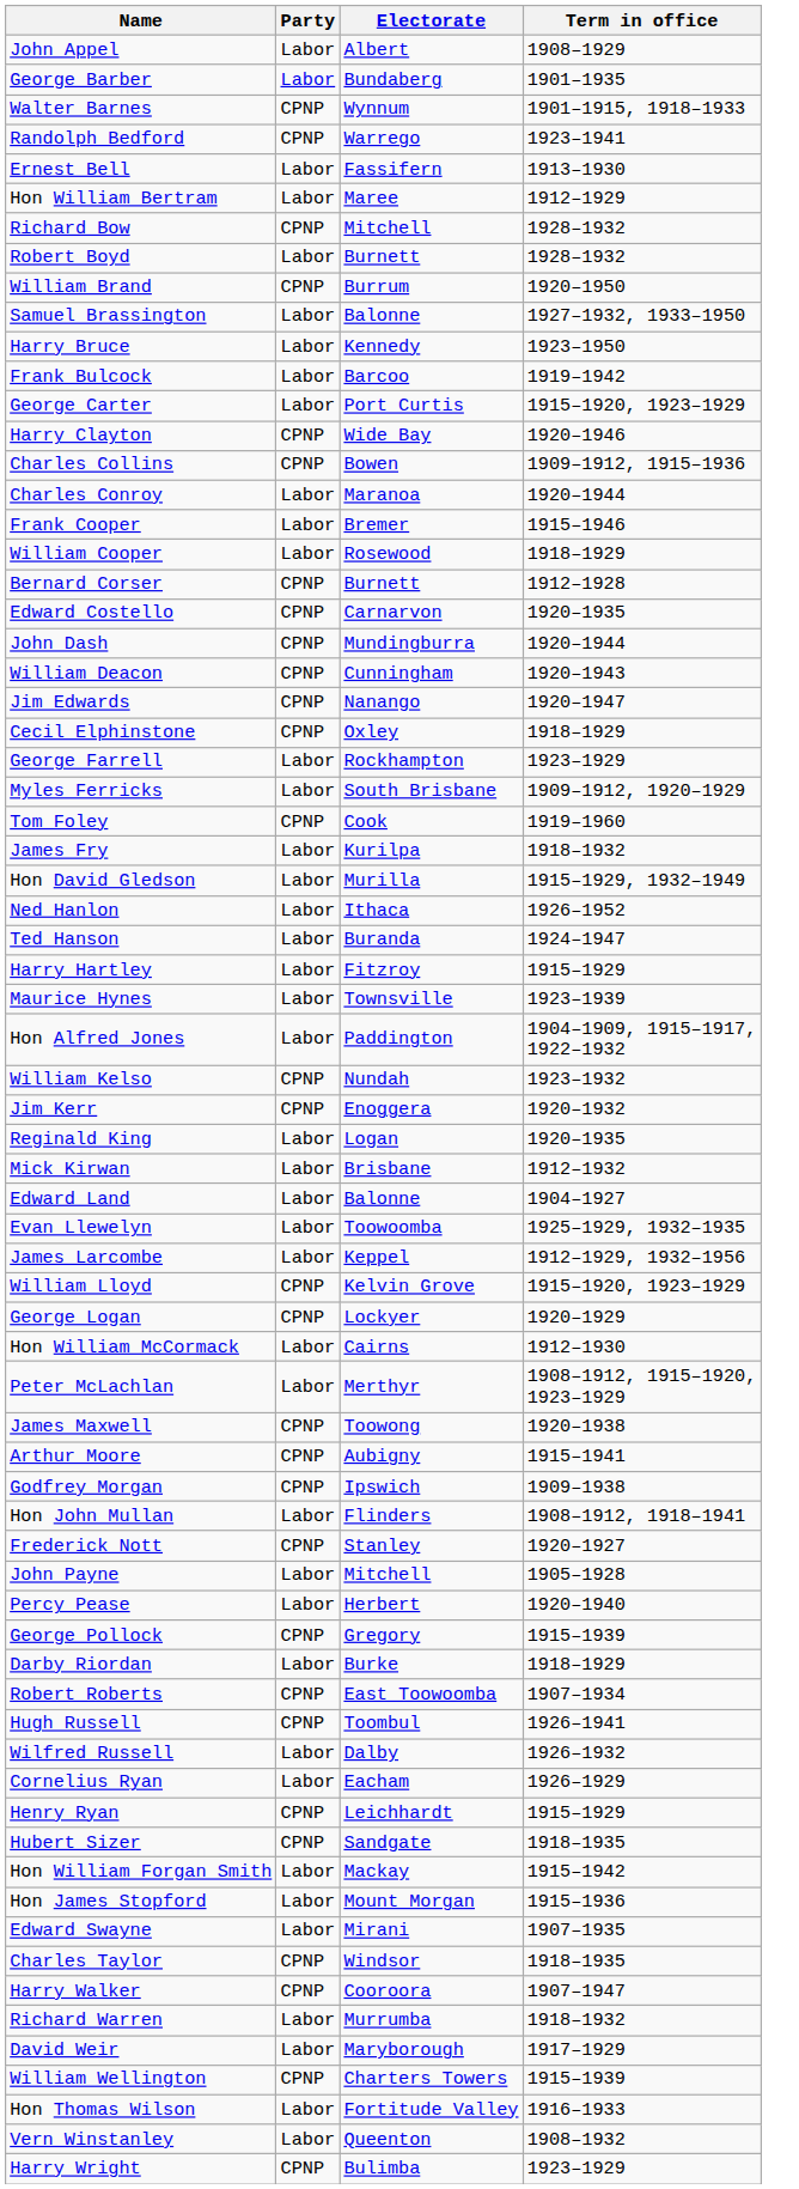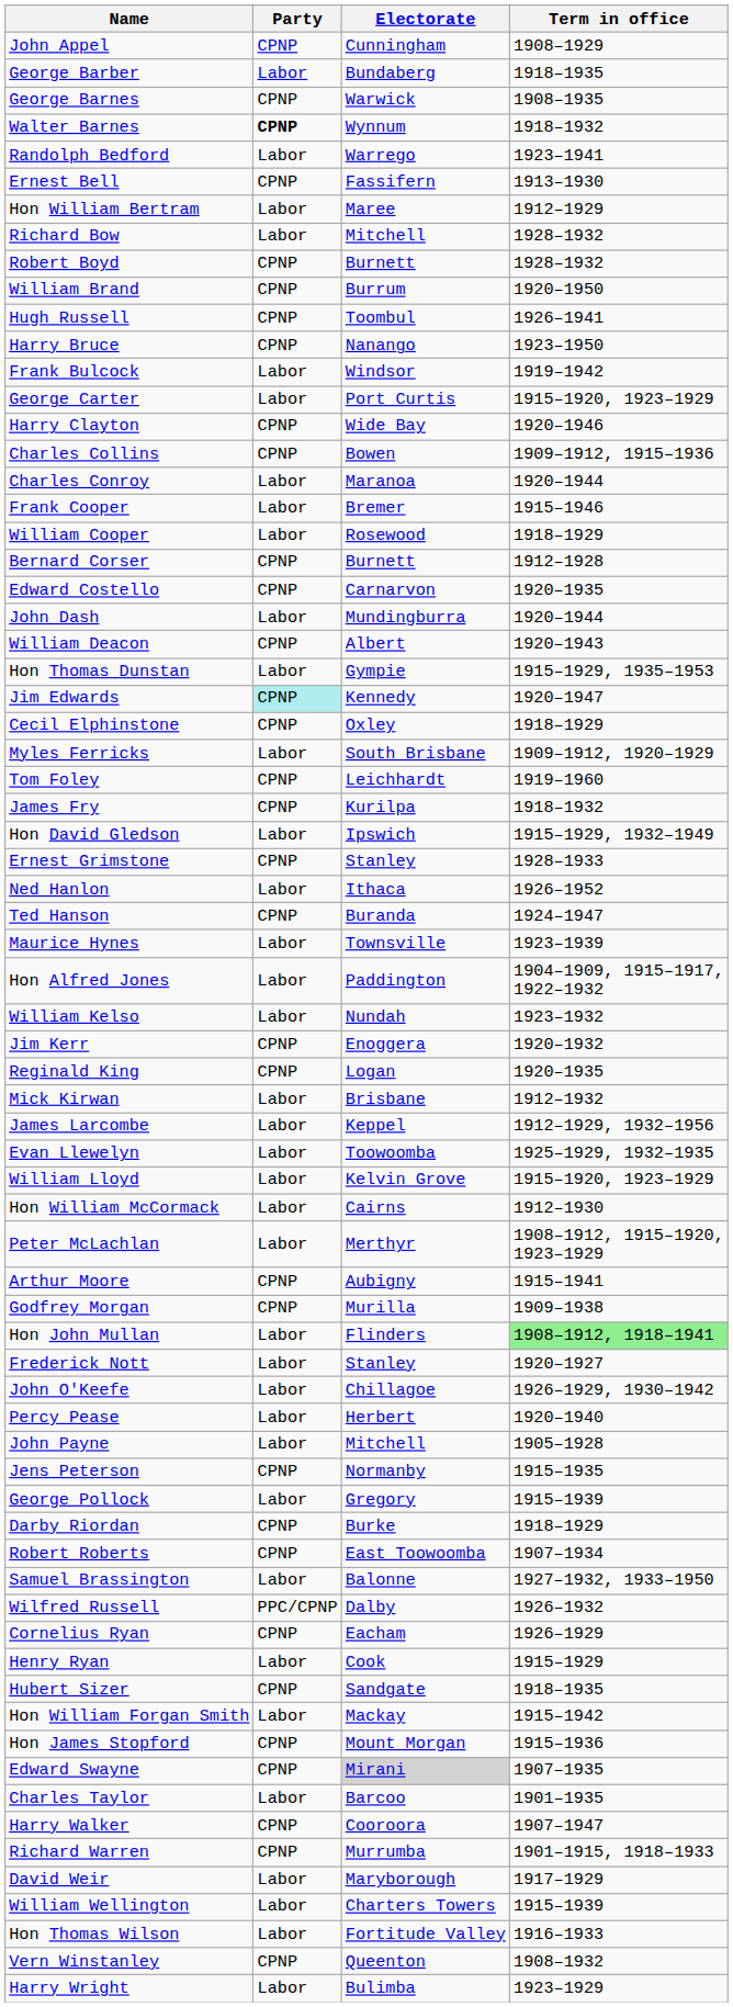John Appel | Party: Labor -> CPNP
John Appel | Electorate: Albert -> Cunningham
George Barber | Term in office: 1901–1935 -> 1918–1935
+ row: George Barnes | CPNP | Warwick | 1908–1935
Walter Barnes | Party: normal -> bold
Walter Barnes | Term in office: 1901–1915, 1918–1933 -> 1918–1932
Randolph Bedford | Party: CPNP -> Labor
Ernest Bell | Party: Labor -> CPNP
Richard Bow | Party: CPNP -> Labor
Robert Boyd | Party: Labor -> CPNP
rows swapped: Samuel Brassington <-> Hugh Russell
Harry Bruce | Party: Labor -> CPNP
Harry Bruce | Electorate: Kennedy -> Nanango
Frank Bulcock | Electorate: Barcoo -> Windsor
John Dash | Party: CPNP -> Labor
William Deacon | Electorate: Cunningham -> Albert
+ row: Hon Thomas Dunstan | Labor | Gympie | 1915–1929, 1935–1953
Jim Edwards | Party: no background -> paleturquoise background
Jim Edwards | Electorate: Nanango -> Kennedy
- row: George Farrell | Labor | Rockhampton | 1923–1929
Tom Foley | Electorate: Cook -> Leichhardt
James Fry | Party: Labor -> CPNP
Hon David Gledson | Electorate: Murilla -> Ipswich
+ row: Ernest Grimstone | CPNP | Stanley | 1928–1933
Ted Hanson | Party: Labor -> CPNP
- row: Harry Hartley | Labor | Fitzroy | 1915–1929
William Kelso | Party: CPNP -> Labor
Reginald King | Party: Labor -> CPNP
- row: Edward Land | Labor | Balonne | 1904–1927
rows swapped: James Larcombe <-> Evan Llewelyn
William Lloyd | Party: CPNP -> Labor
- row: George Logan | CPNP | Lockyer | 1920–1929
- row: James Maxwell | CPNP | Toowong | 1920–1938
Godfrey Morgan | Electorate: Ipswich -> Murilla
Hon John Mullan | Term in office: no background -> lightgreen background
Frederick Nott | Party: CPNP -> Labor
+ row: John O'Keefe | Labor | Chillagoe | 1926–1929, 1930–1942
rows swapped: John Payne <-> Percy Pease
+ row: Jens Peterson | CPNP | Normanby | 1915–1935
George Pollock | Party: CPNP -> Labor
Darby Riordan | Party: Labor -> CPNP
Wilfred Russell | Party: Labor -> PPC/CPNP
Cornelius Ryan | Party: Labor -> CPNP
Henry Ryan | Party: CPNP -> Labor
Henry Ryan | Electorate: Leichhardt -> Cook
Hon James Stopford | Party: Labor -> CPNP
Edward Swayne | Party: Labor -> CPNP
Edward Swayne | Electorate: no background -> lightgrey background
Charles Taylor | Party: CPNP -> Labor
Charles Taylor | Electorate: Windsor -> Barcoo
Charles Taylor | Term in office: 1918–1935 -> 1901–1935
Richard Warren | Party: Labor -> CPNP
Richard Warren | Term in office: 1918–1932 -> 1901–1915, 1918–1933
William Wellington | Party: CPNP -> Labor
Vern Winstanley | Party: Labor -> CPNP
Harry Wright | Party: CPNP -> Labor
